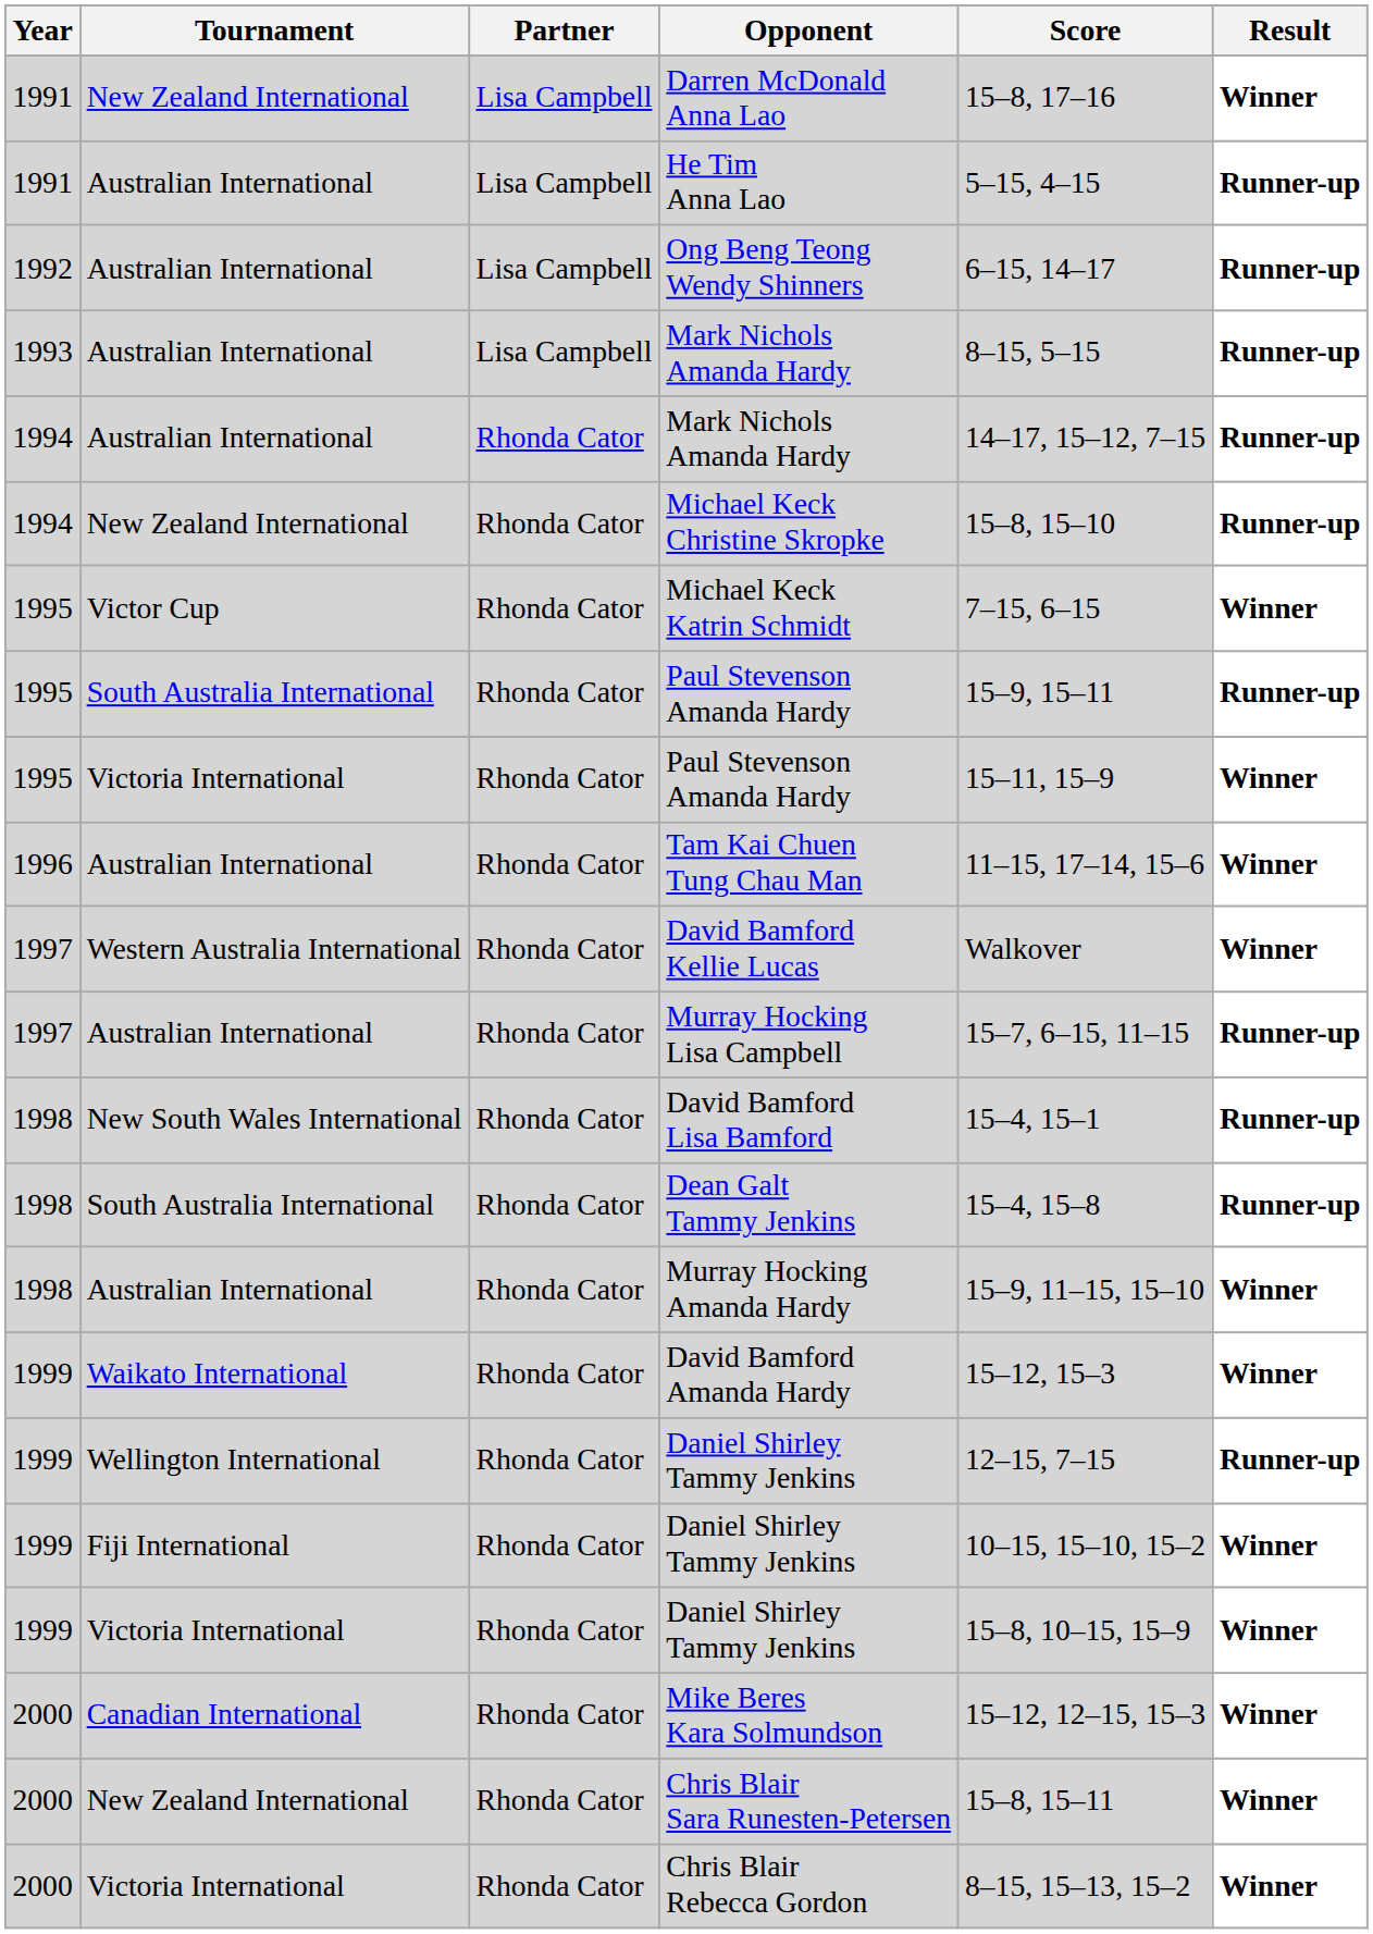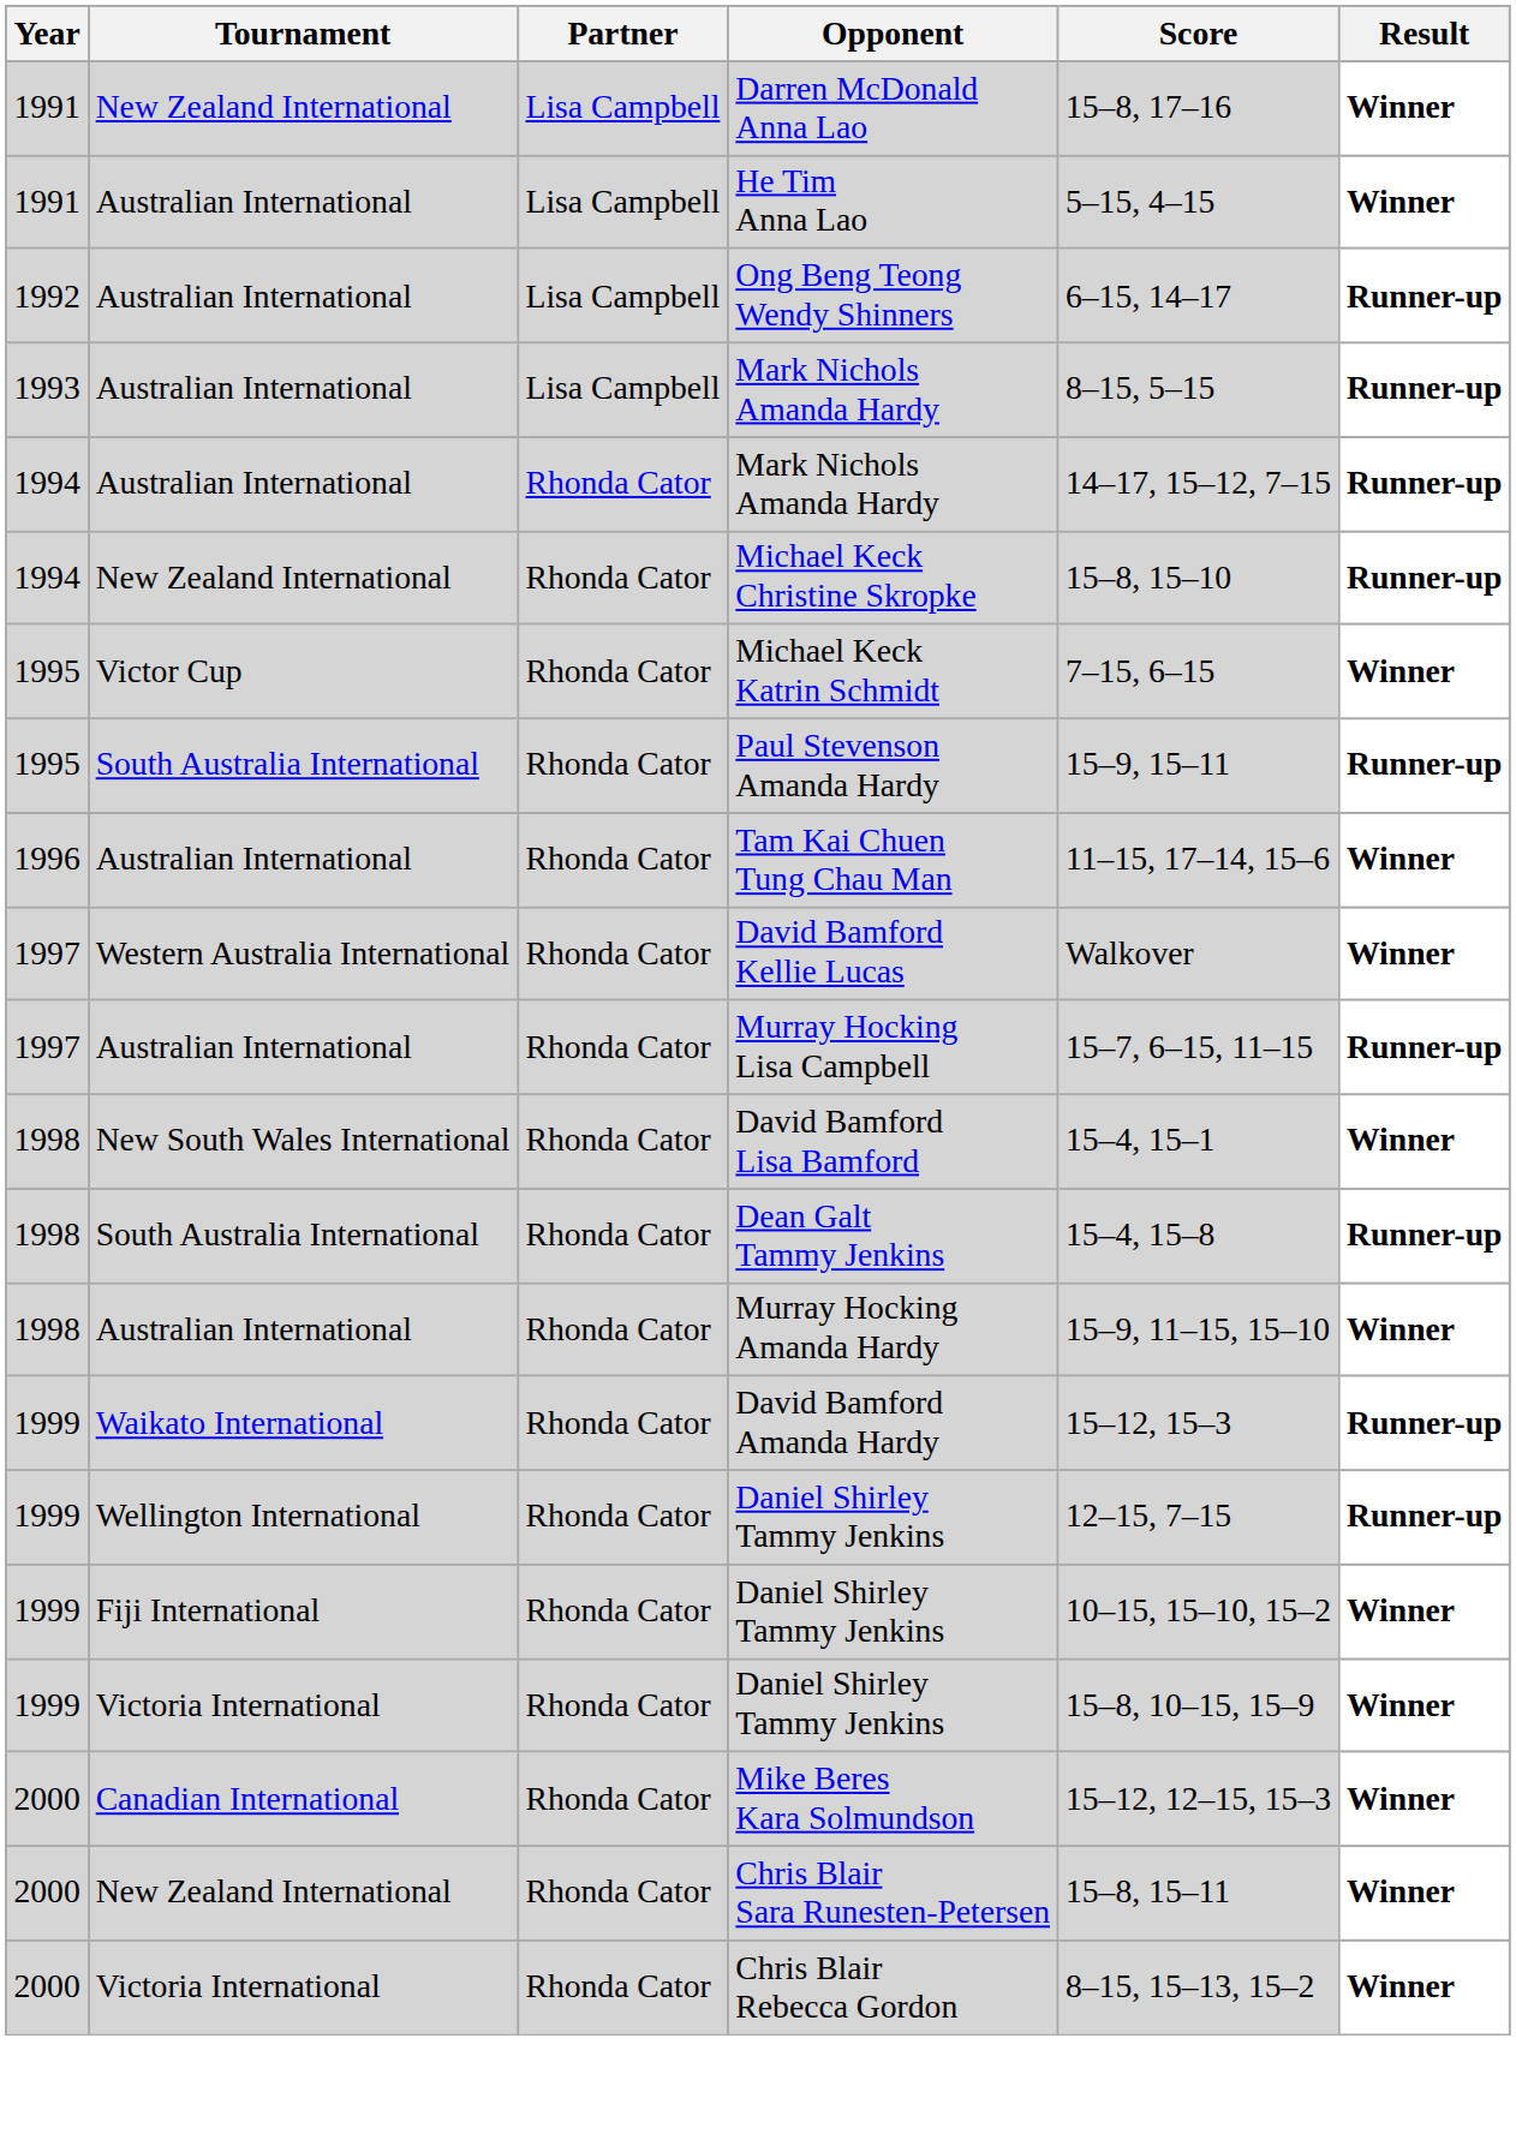He Tim Anna Lao | Result: Runner-up -> Winner
- row: 1995 | Victoria International | Rhonda Cator | Paul Stevenson Amanda Hardy | 15–11, 15–9 | Winner
David Bamford Lisa Bamford | Result: Runner-up -> Winner
David Bamford Amanda Hardy | Result: Winner -> Runner-up
